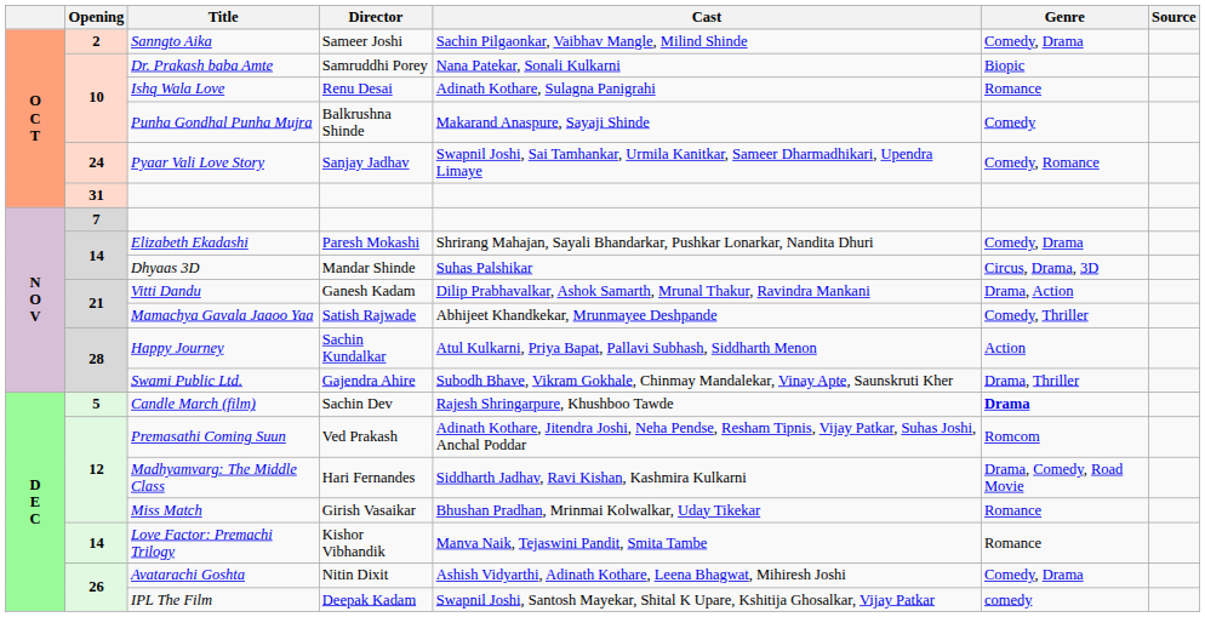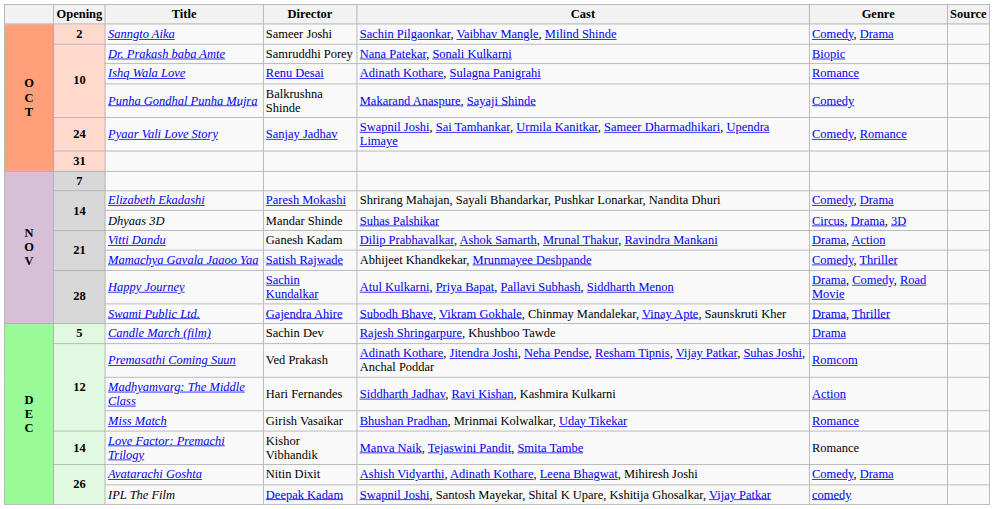Happy Journey | Genre: Action -> Drama, Comedy, Road Movie
Candle March (film) | Genre: bold -> normal
Madhyamvarg: The Middle Class | Genre: Drama, Comedy, Road Movie -> Action
